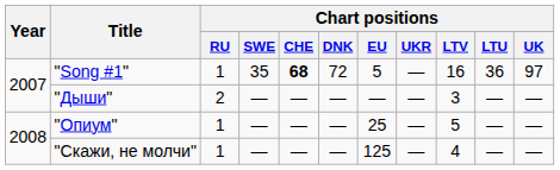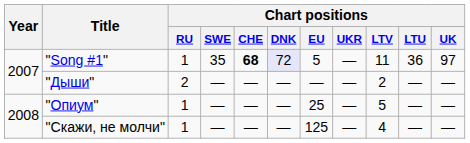"Song #1" | Chart positions / DNK: no background -> lavender background
"Song #1" | Chart positions / LTV: 16 -> 11
"Дыши" | Chart positions / LTV: 3 -> 2
